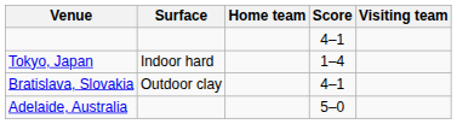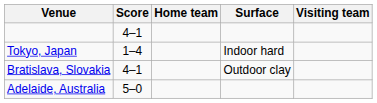columns swapped: Surface <-> Score
